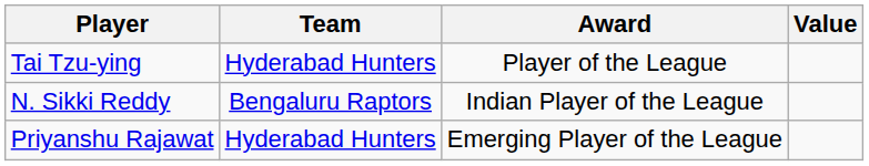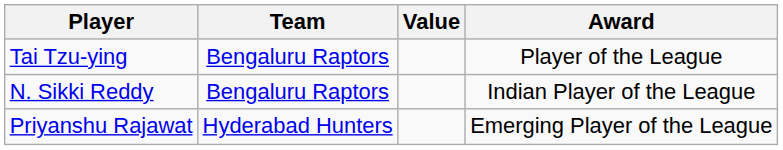columns swapped: Award <-> Value
Tai Tzu-ying | Team: Hyderabad Hunters -> Bengaluru Raptors
